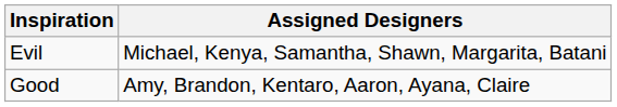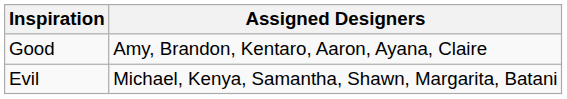rows swapped: Good <-> Evil
